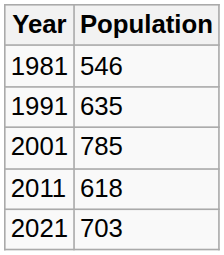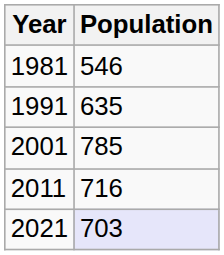2011 | Population: 618 -> 716
2021 | Population: no background -> lavender background
